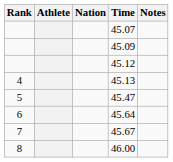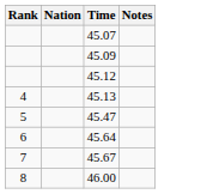- column: Athlete
